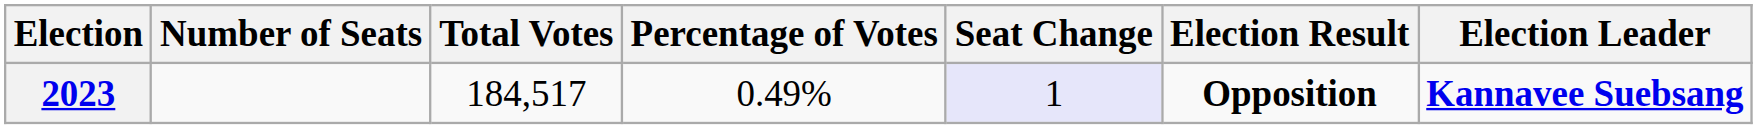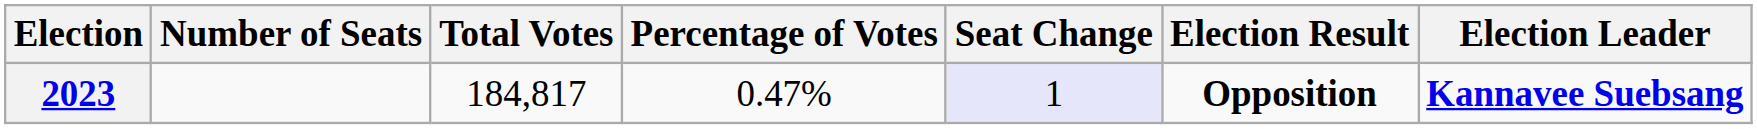2023 | Total Votes: 184,517 -> 184,817
2023 | Percentage of Votes: 0.49% -> 0.47%
